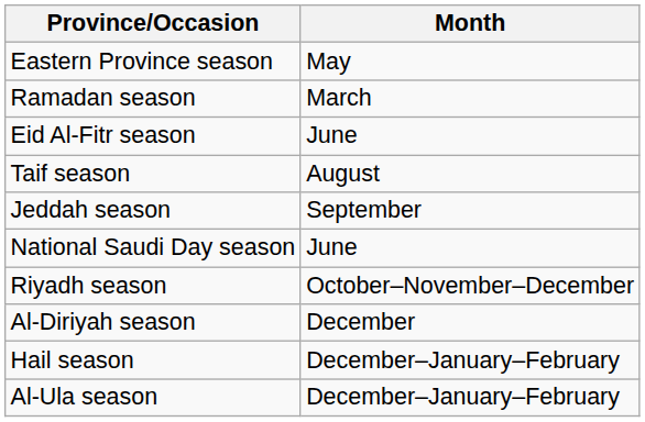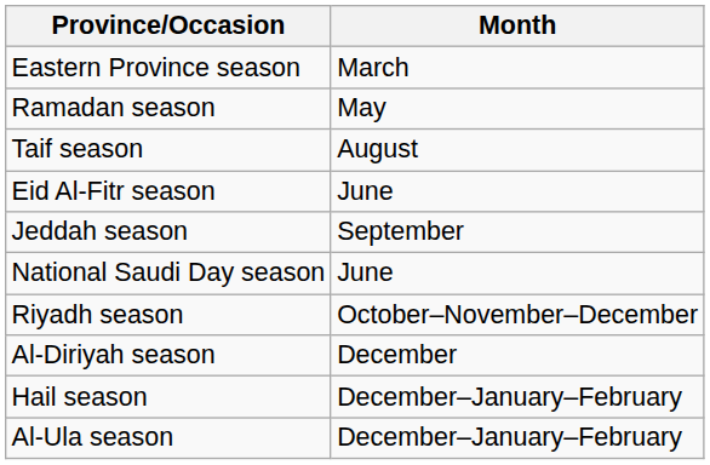Eastern Province season | Month: May -> March
Ramadan season | Month: March -> May
rows swapped: Eid Al-Fitr season <-> Taif season
